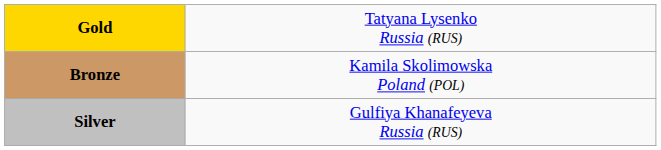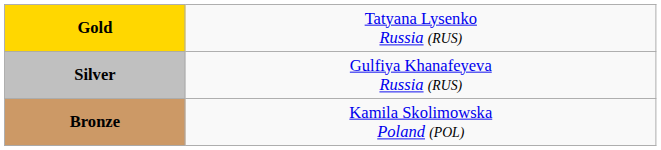rows swapped: Silver <-> Bronze
